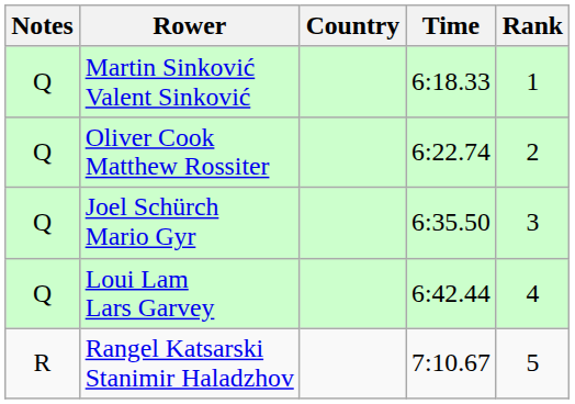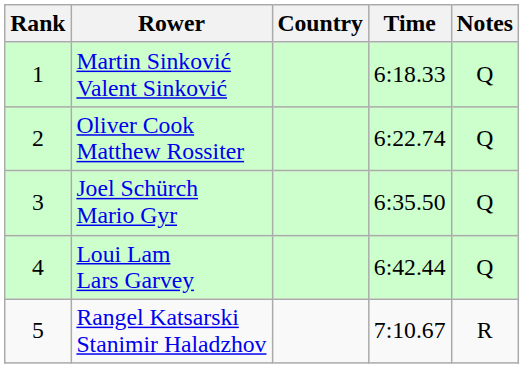columns swapped: Rank <-> Notes
